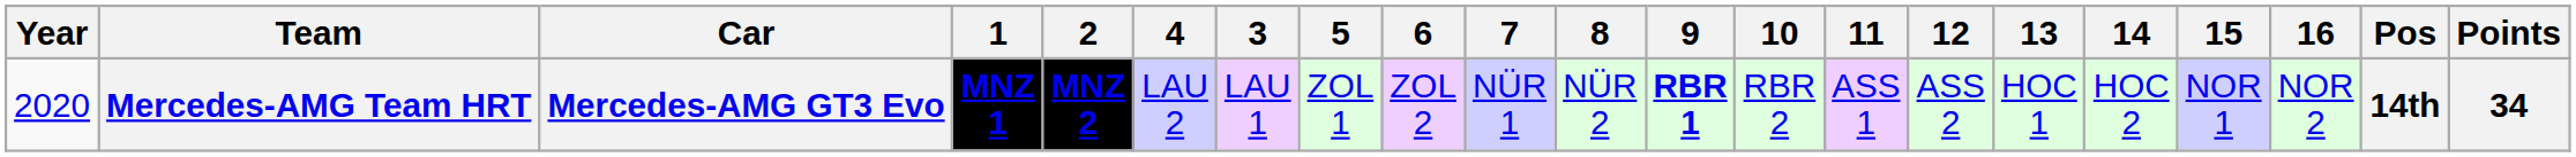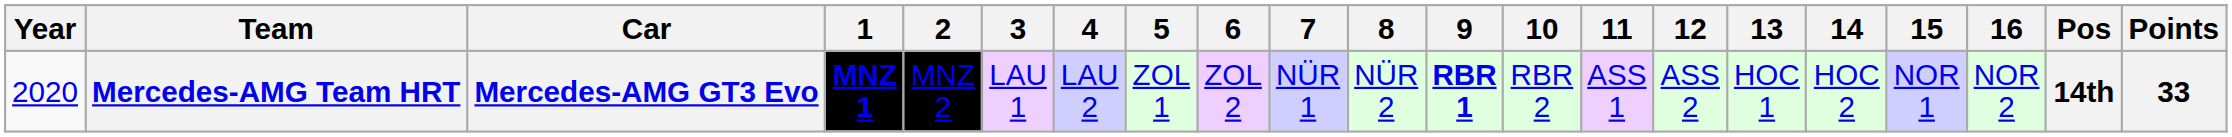columns swapped: 3 <-> 4
Mercedes-AMG Team HRT | 2: bold -> normal
Mercedes-AMG Team HRT | Points: 34 -> 33
